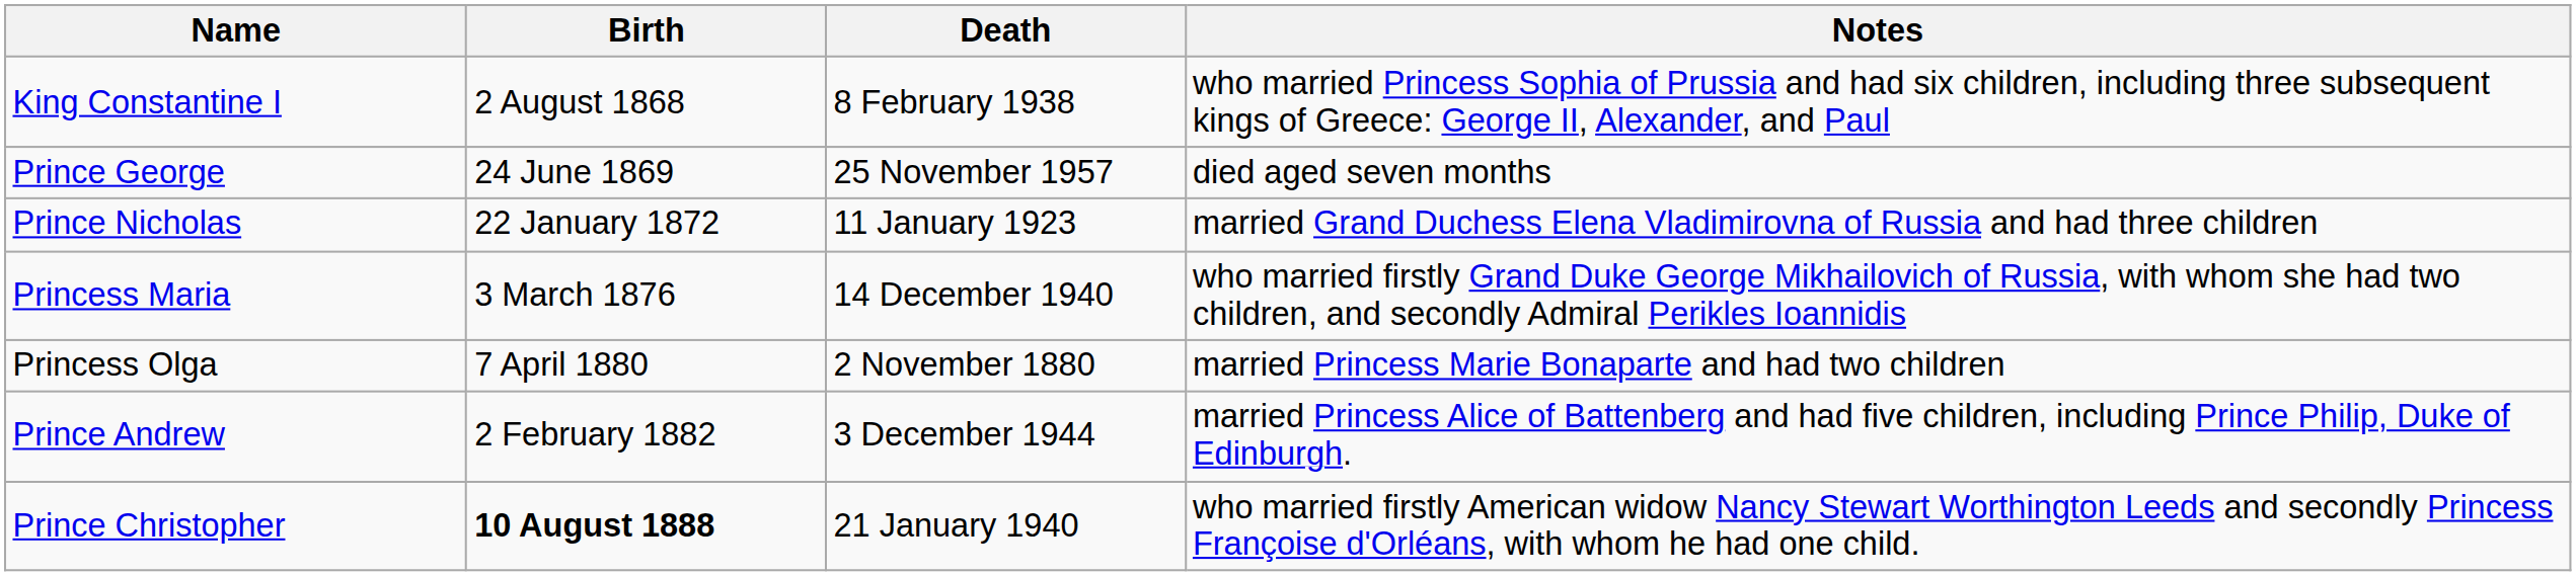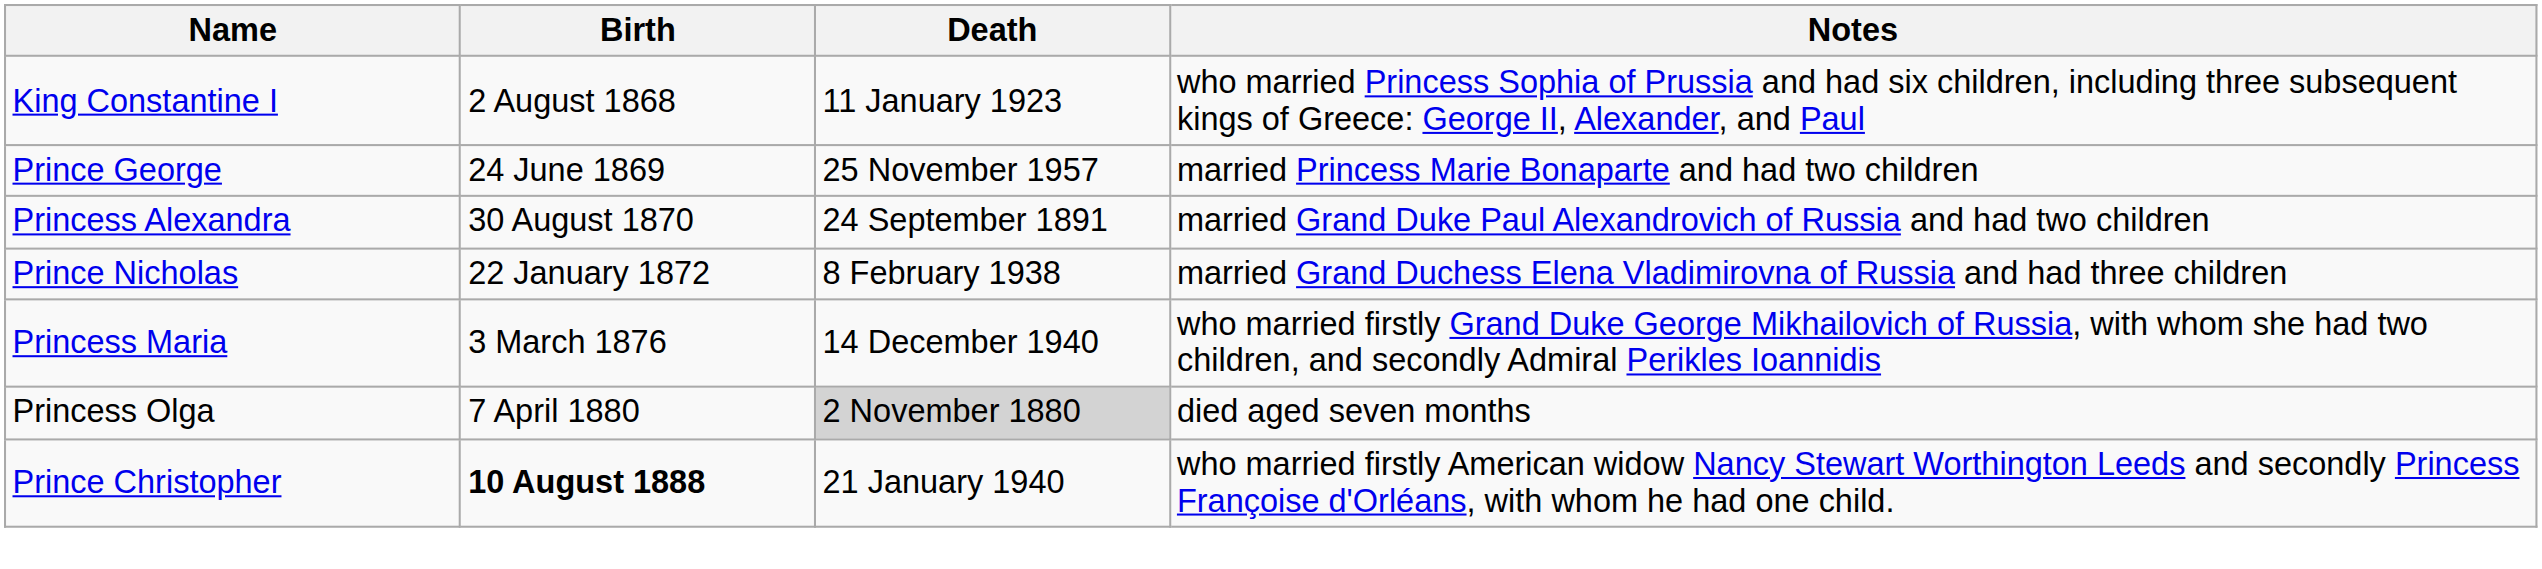King Constantine I | Death: 8 February 1938 -> 11 January 1923
Prince George | Notes: died aged seven months -> married Princess Marie Bonaparte and had two children
+ row: Princess Alexandra | 30 August 1870 | 24 September 1891 | married Grand Duke Paul Alexandrovich of Russia and had two children
Prince Nicholas | Death: 11 January 1923 -> 8 February 1938
Princess Olga | Death: no background -> lightgrey background
Princess Olga | Notes: married Princess Marie Bonaparte and had two children -> died aged seven months
- row: Prince Andrew | 2 February 1882 | 3 December 1944 | married Princess Alice of Battenberg and had five children, including Prince Philip, Duke of Edinburgh.
